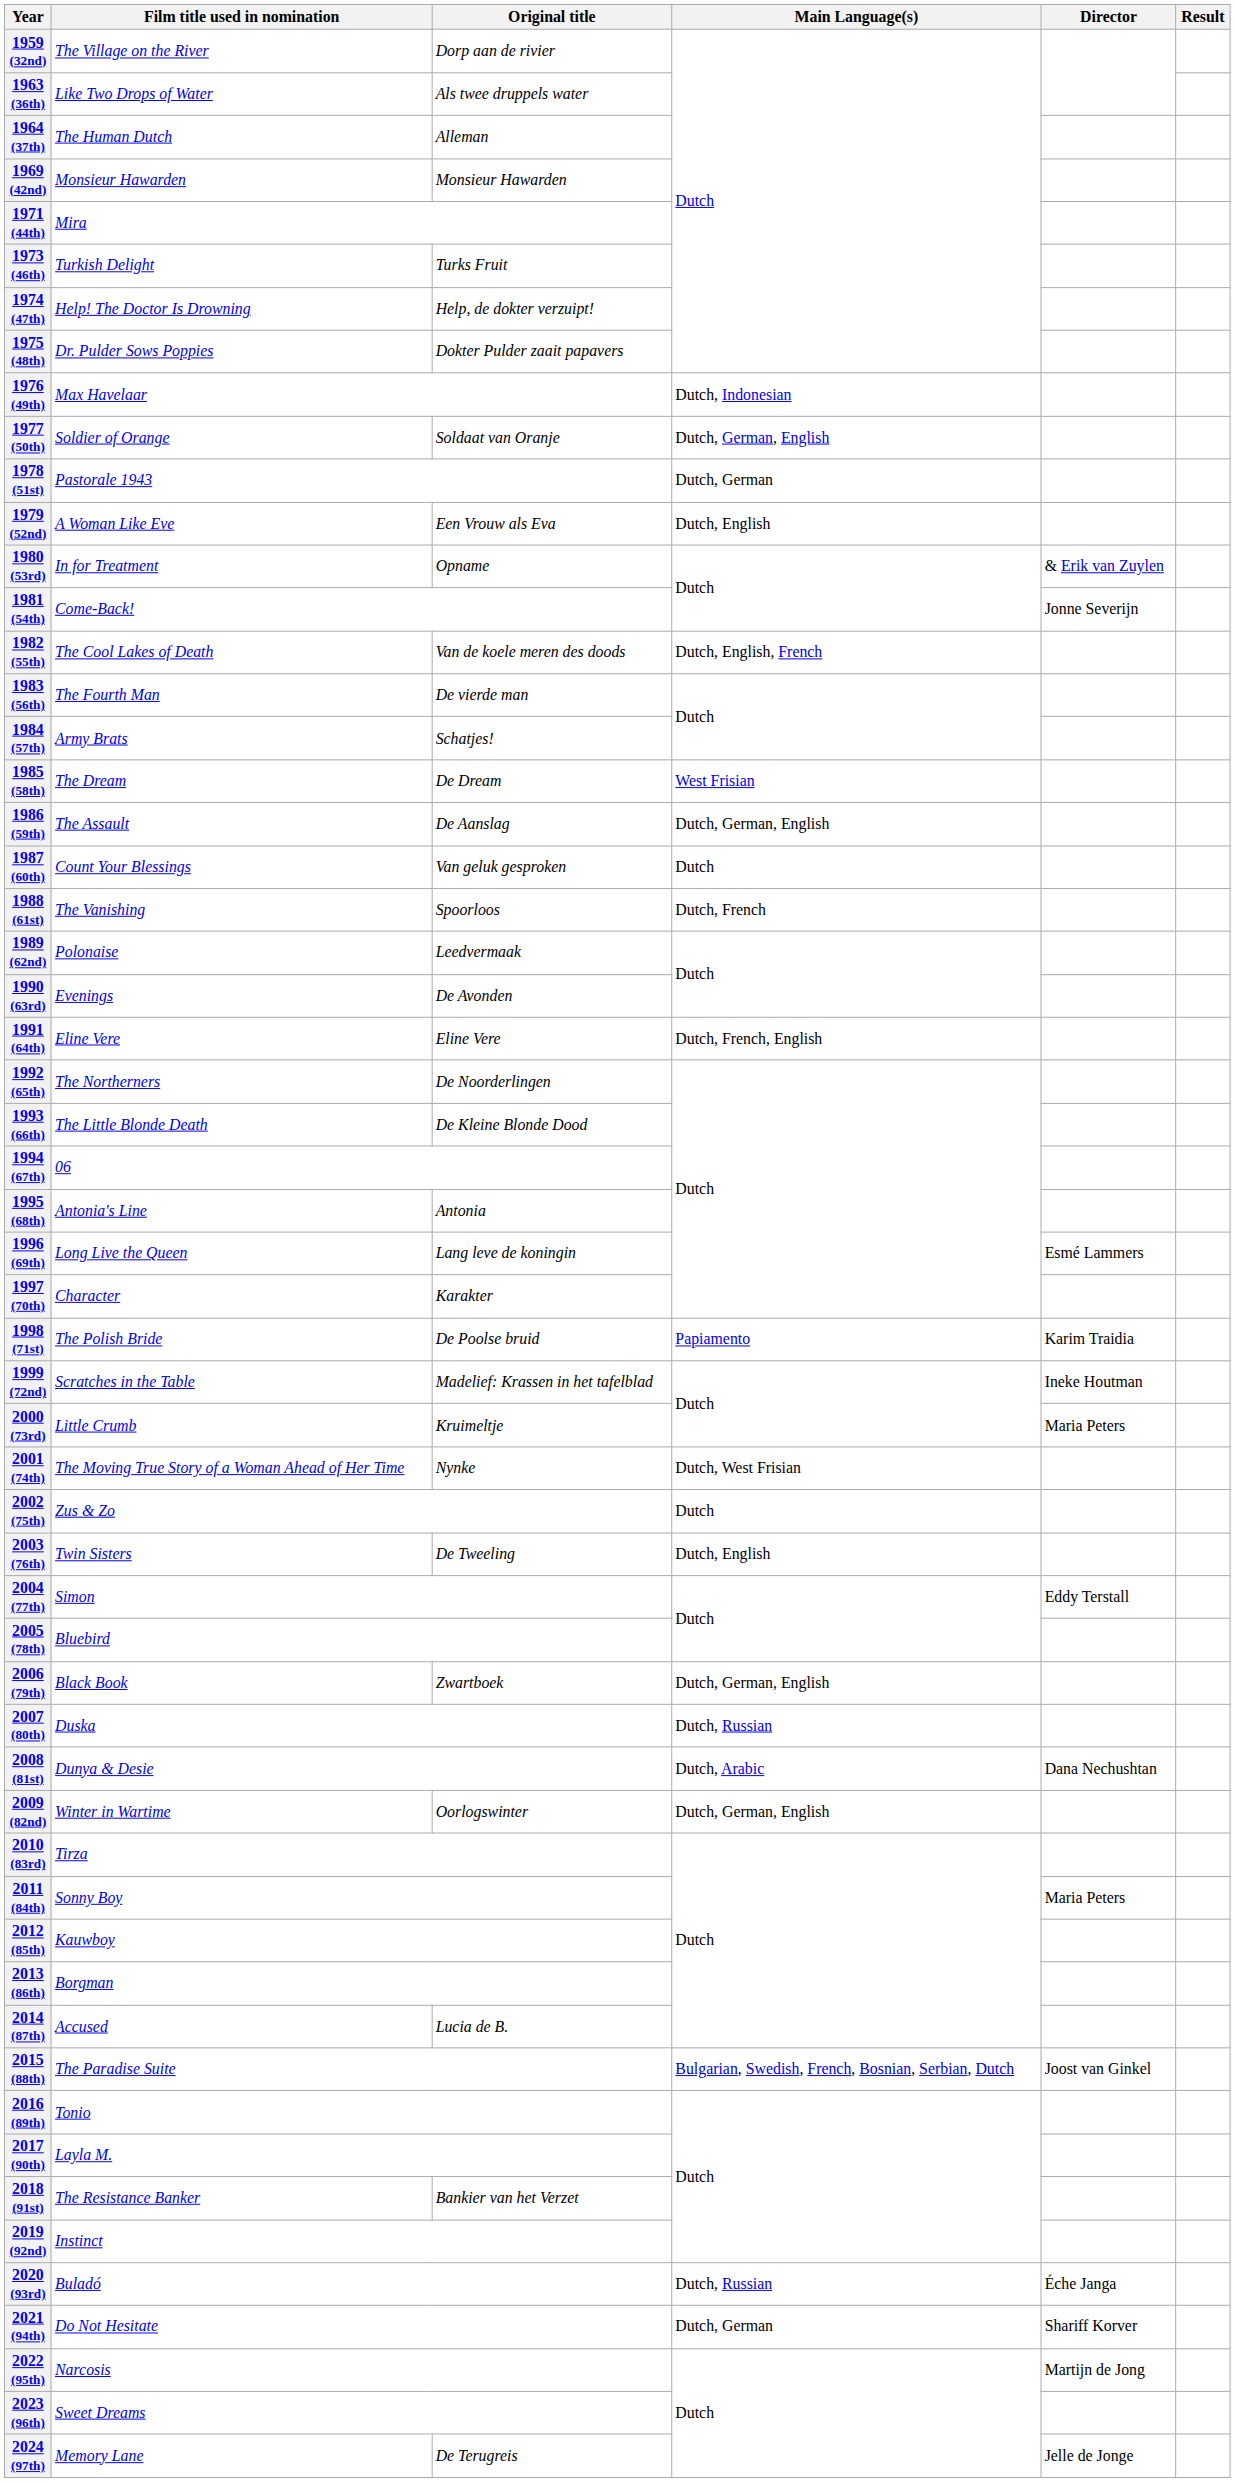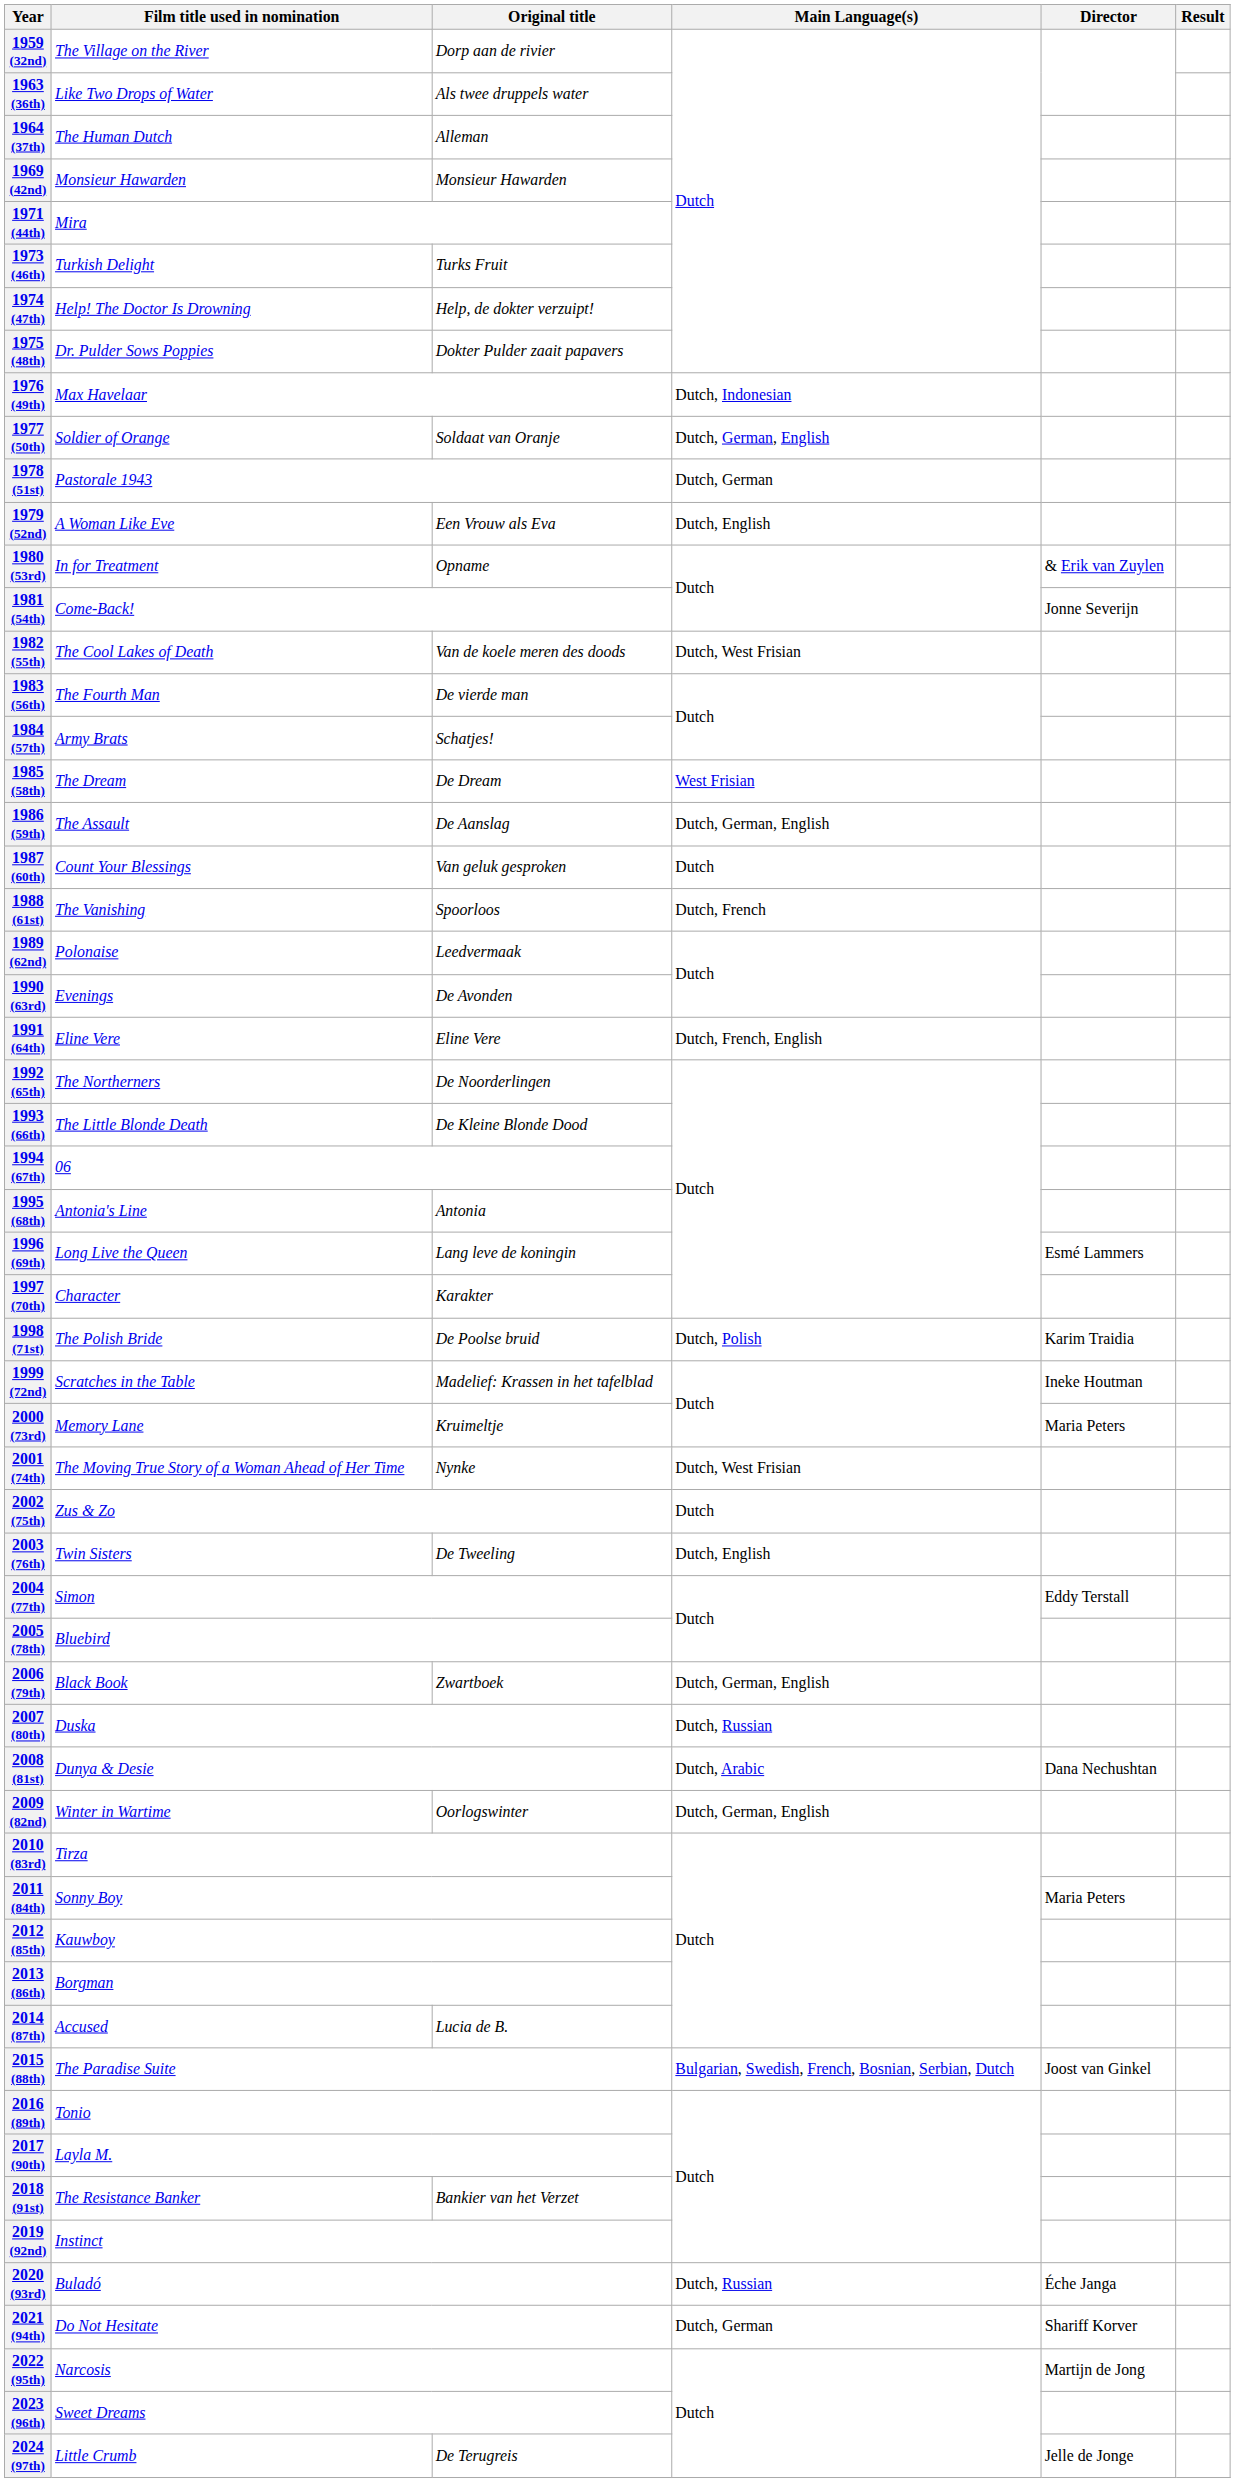1982 (55th) | Main Language(s): Dutch, English, French -> Dutch, West Frisian
1998 (71st) | Main Language(s): Papiamento -> Dutch, Polish
2000 (73rd) | Film title used in nomination: Little Crumb -> Memory Lane
2024 (97th) | Film title used in nomination: Memory Lane -> Little Crumb
